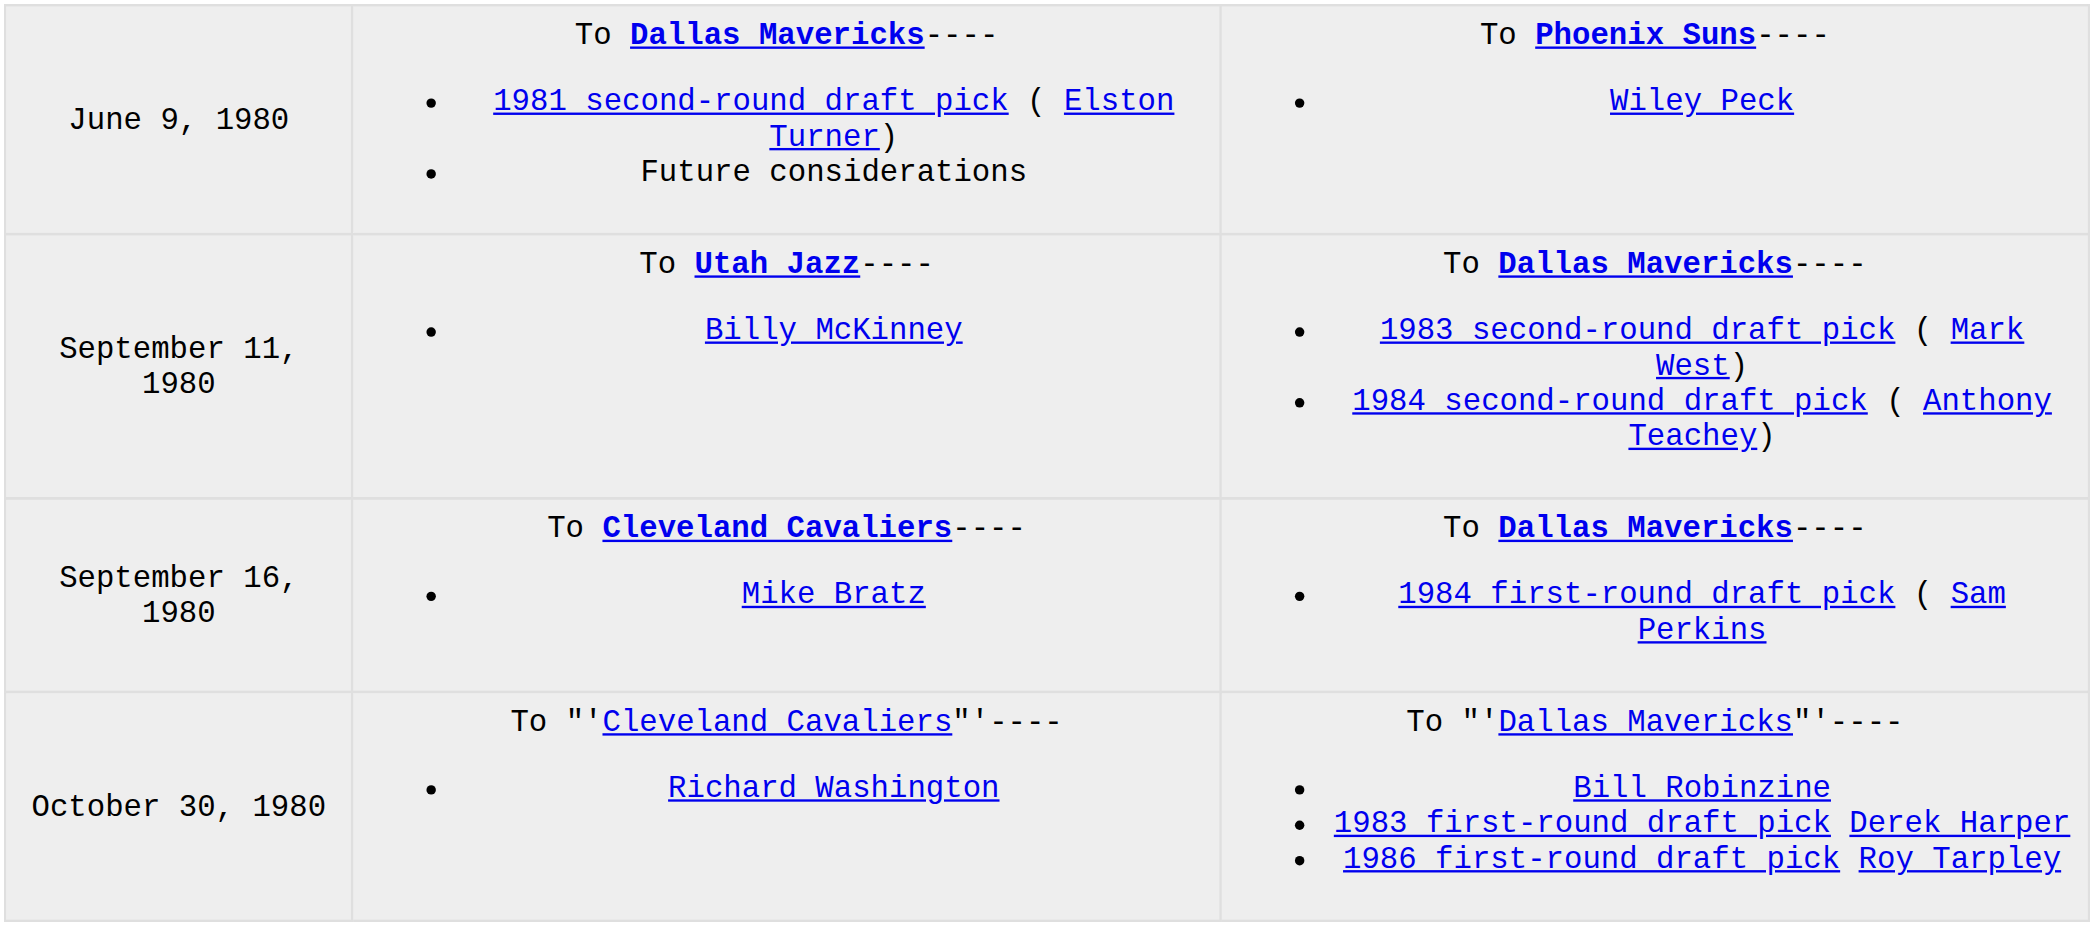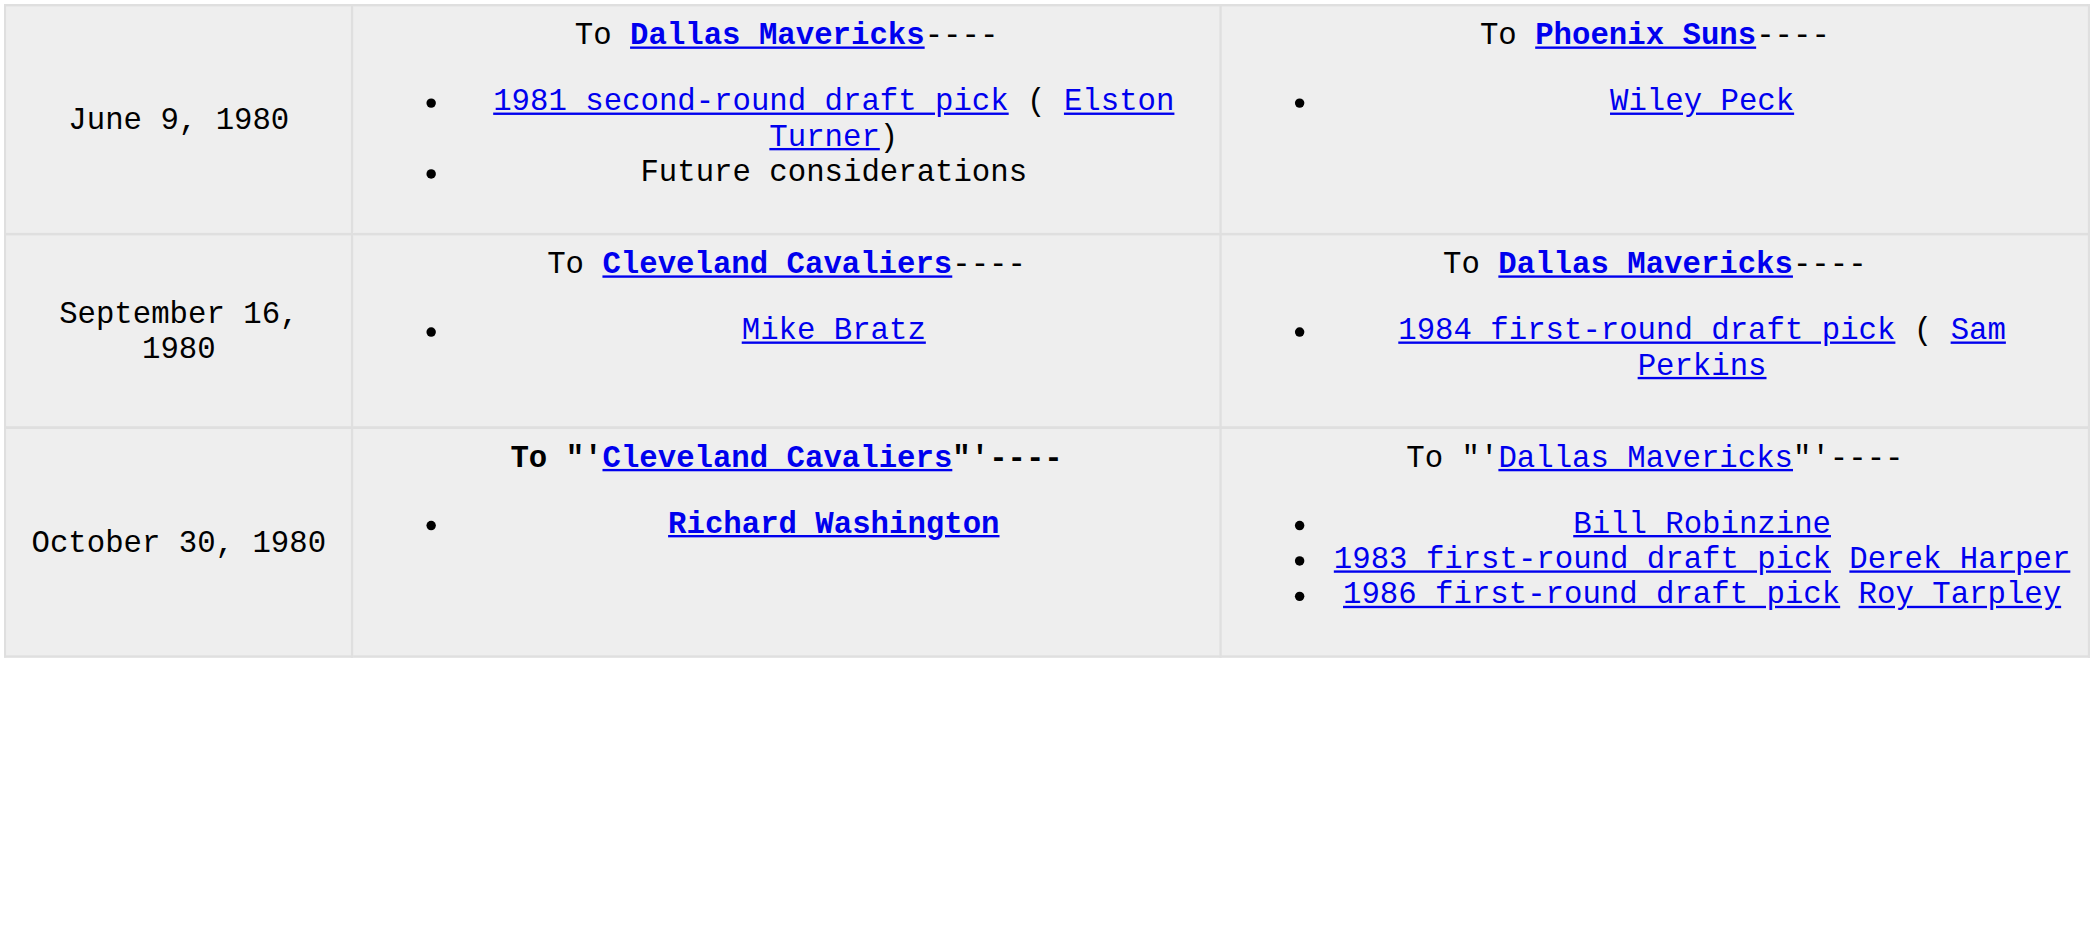- row: September 11, 1980 | To Utah Jazz---- Billy McKinney | To Dallas Mavericks---- 1983 second-round draft pick ( Mark West) 1984 second-round draft pick ( Anthony Teachey)
October 30, 1980 | column 2: normal -> bold
